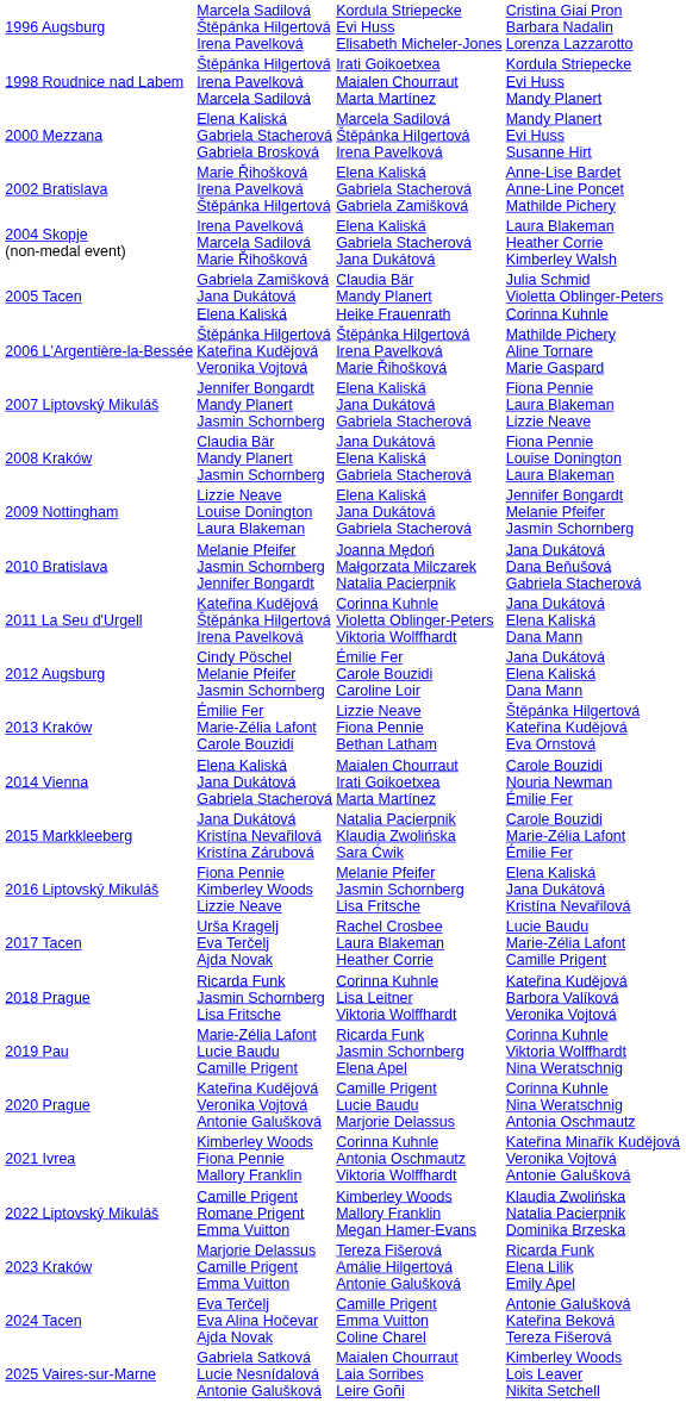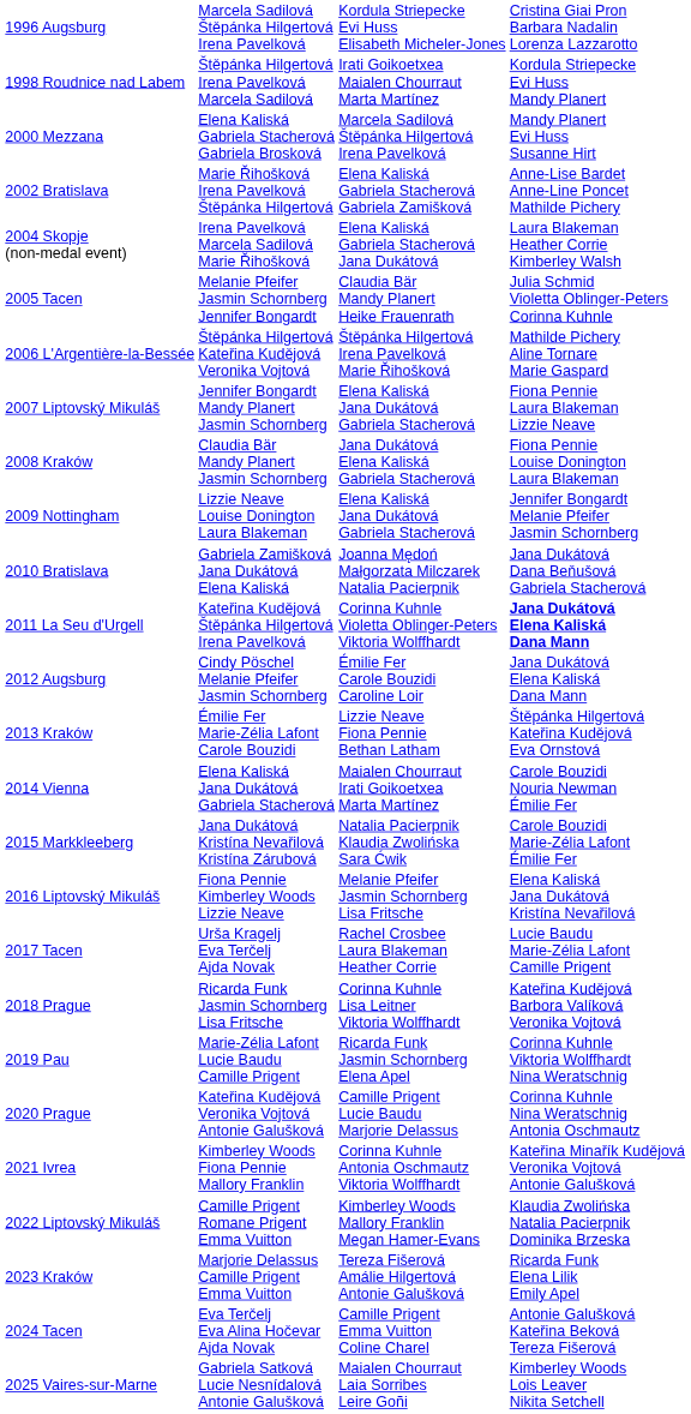2005 Tacen | column 2: Gabriela Zamišková Jana Dukátová Elena Kaliská -> Melanie Pfeifer Jasmin Schornberg Jennifer Bongardt
2010 Bratislava | column 2: Melanie Pfeifer Jasmin Schornberg Jennifer Bongardt -> Gabriela Zamišková Jana Dukátová Elena Kaliská
2011 La Seu d'Urgell | column 4: normal -> bold
